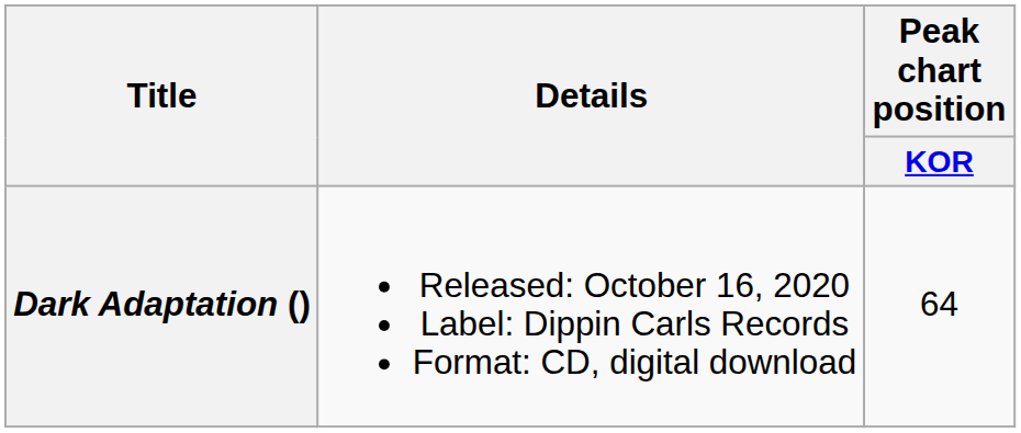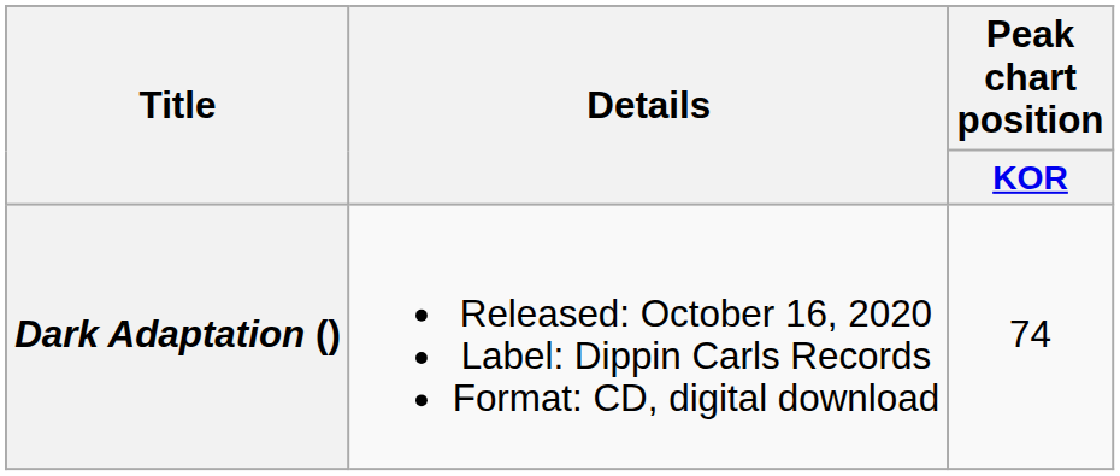Dark Adaptation () | Peak chart position / KOR: 64 -> 74
